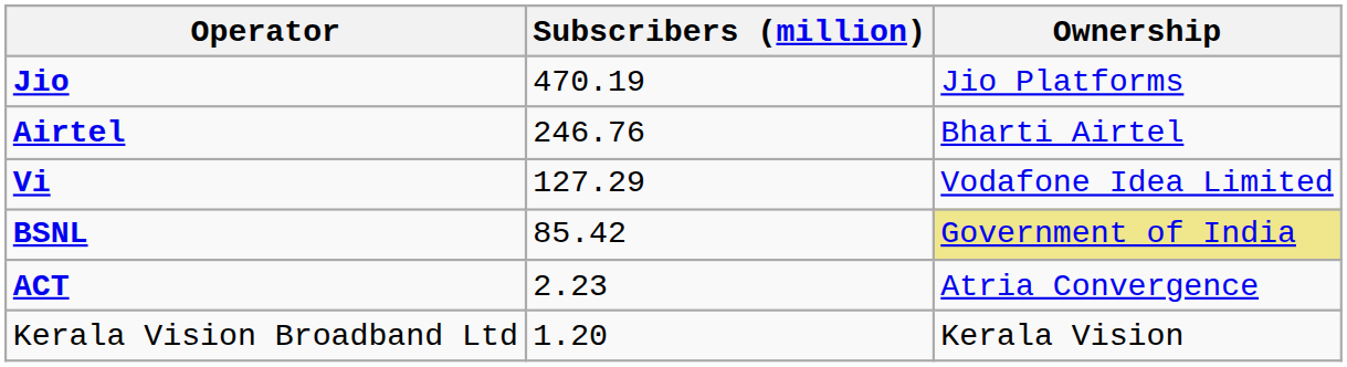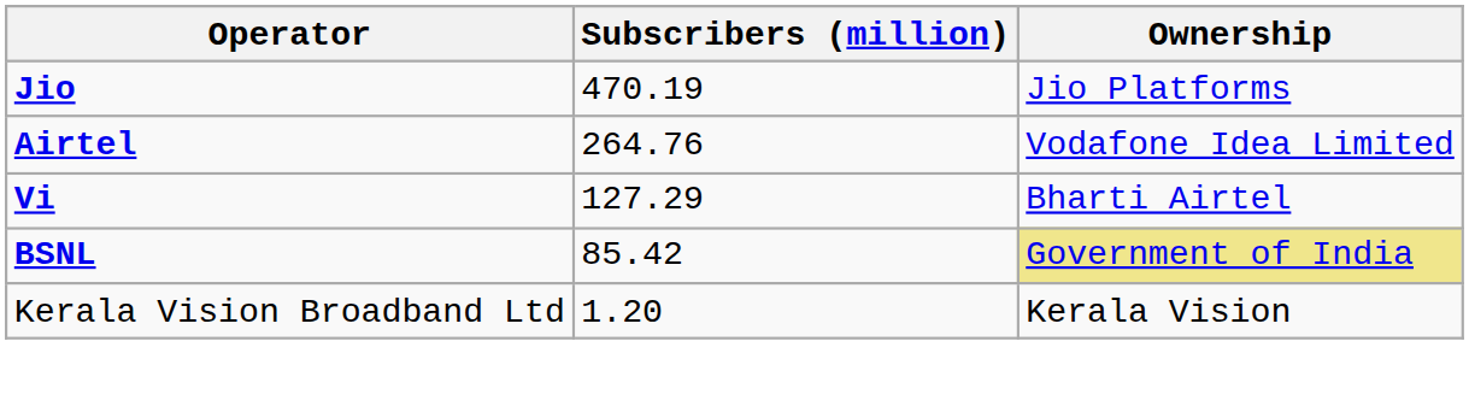Airtel | Subscribers (million): 246.76 -> 264.76
Airtel | Ownership: Bharti Airtel -> Vodafone Idea Limited
Vi | Ownership: Vodafone Idea Limited -> Bharti Airtel
- row: ACT | 2.23 | Atria Convergence
